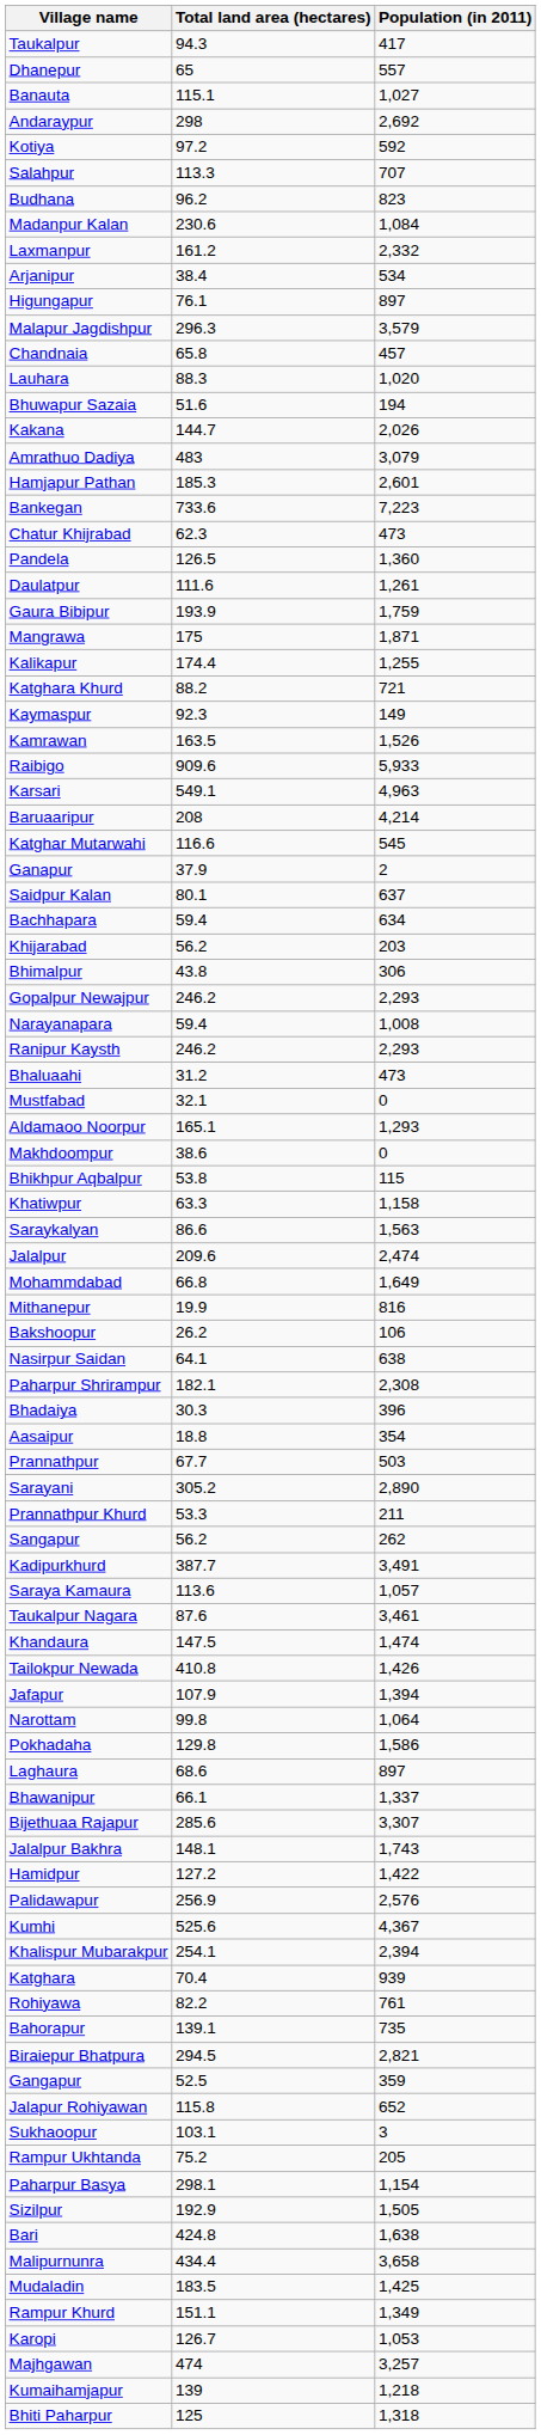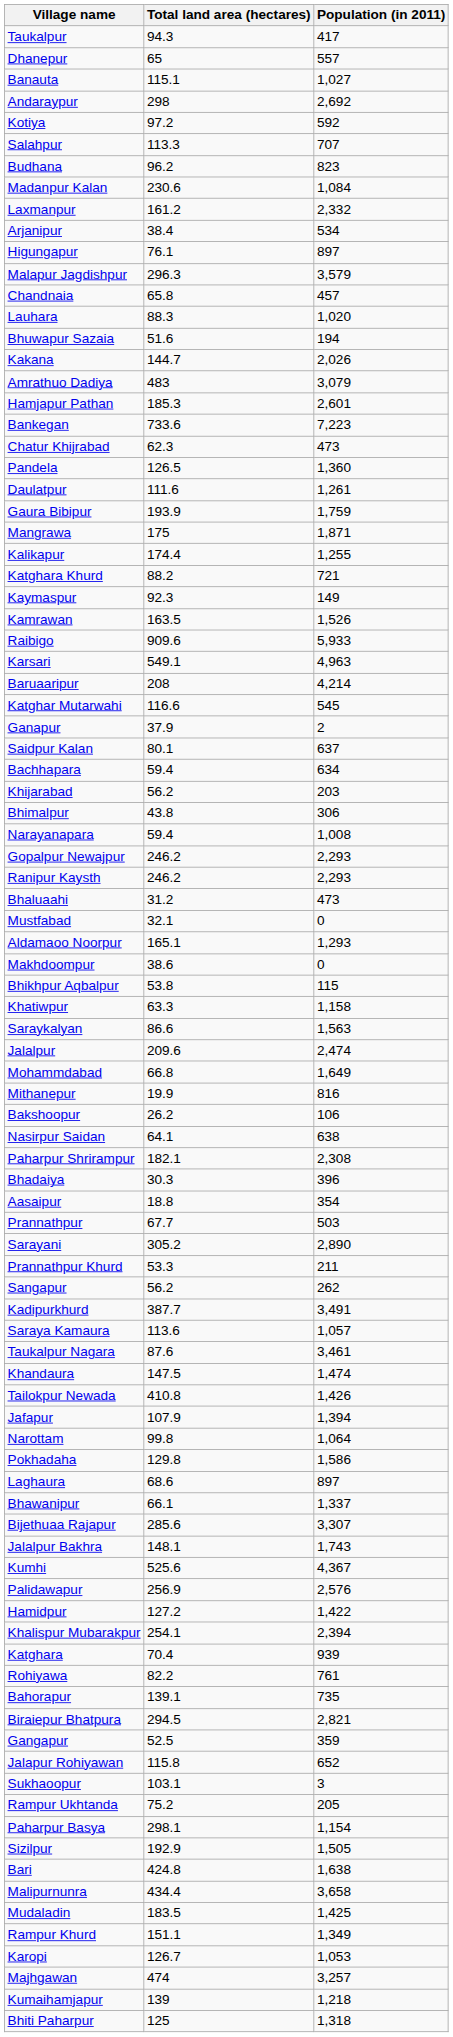rows swapped: Narayanapara <-> Gopalpur Newajpur
rows swapped: Kumhi <-> Hamidpur
